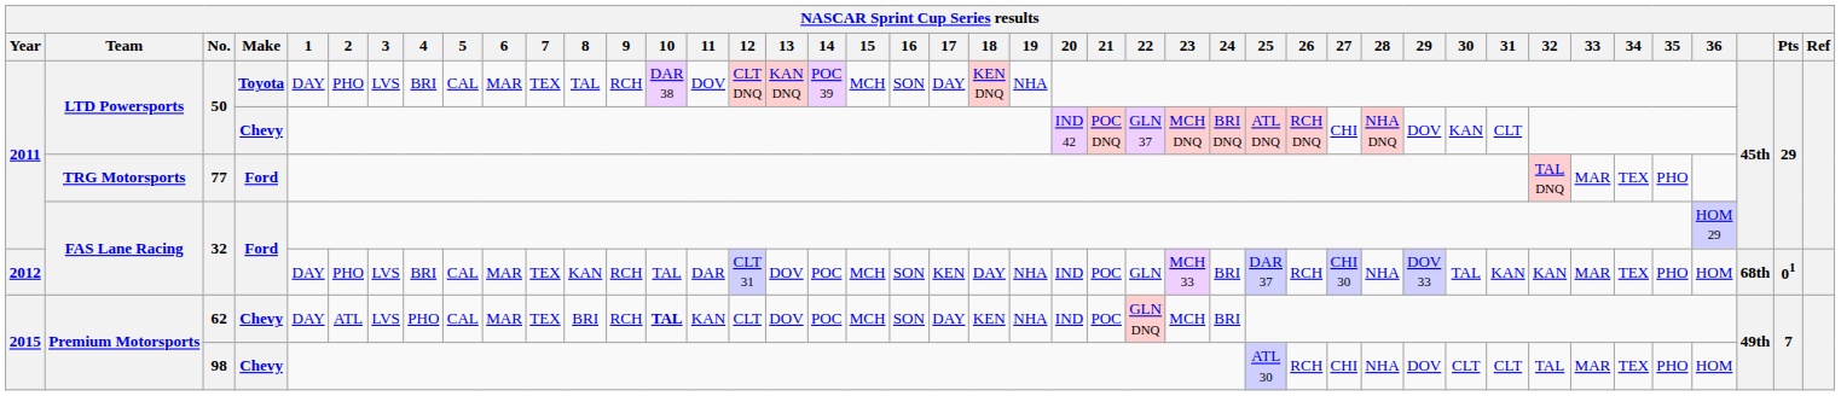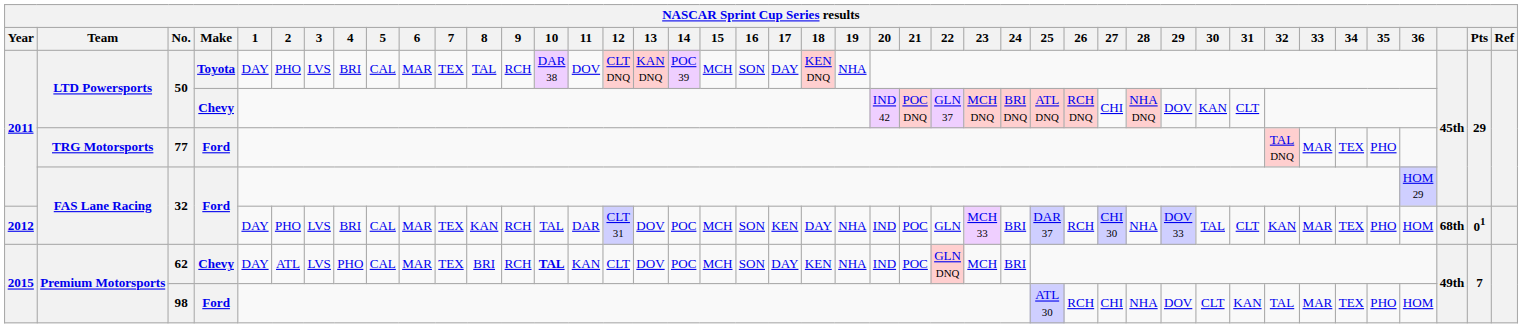2012 / 32 | 31: KAN -> CLT
98 | Make: Chevy -> Ford
98 | 31: CLT -> KAN
